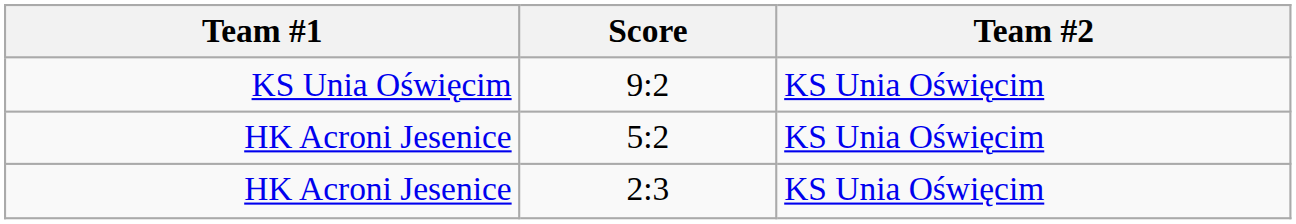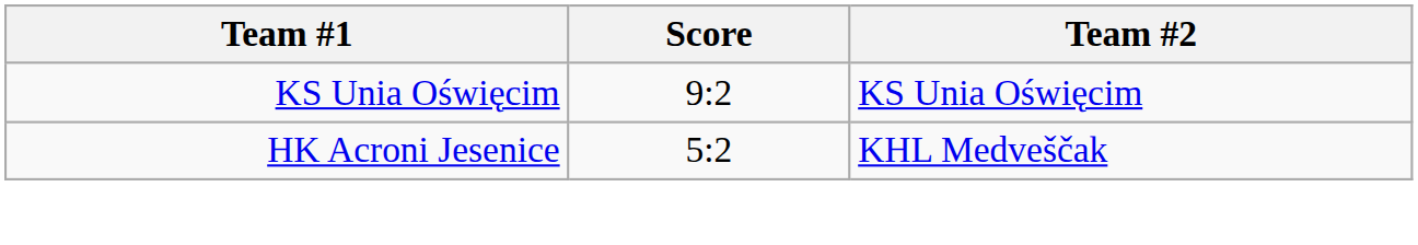5:2 | Team #2: KS Unia Oświęcim -> KHL Medveščak
- row: HK Acroni Jesenice | 2:3 | KS Unia Oświęcim
